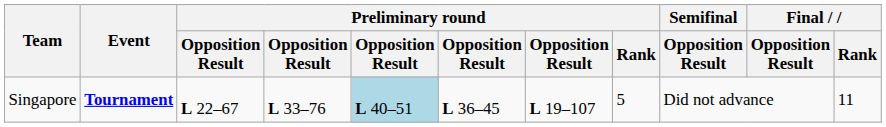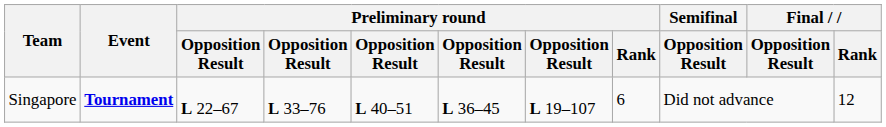Singapore | column 5: lightblue background -> no background
Singapore | Preliminary round / Rank: 5 -> 6
Singapore | Final / Rank: 11 -> 12
